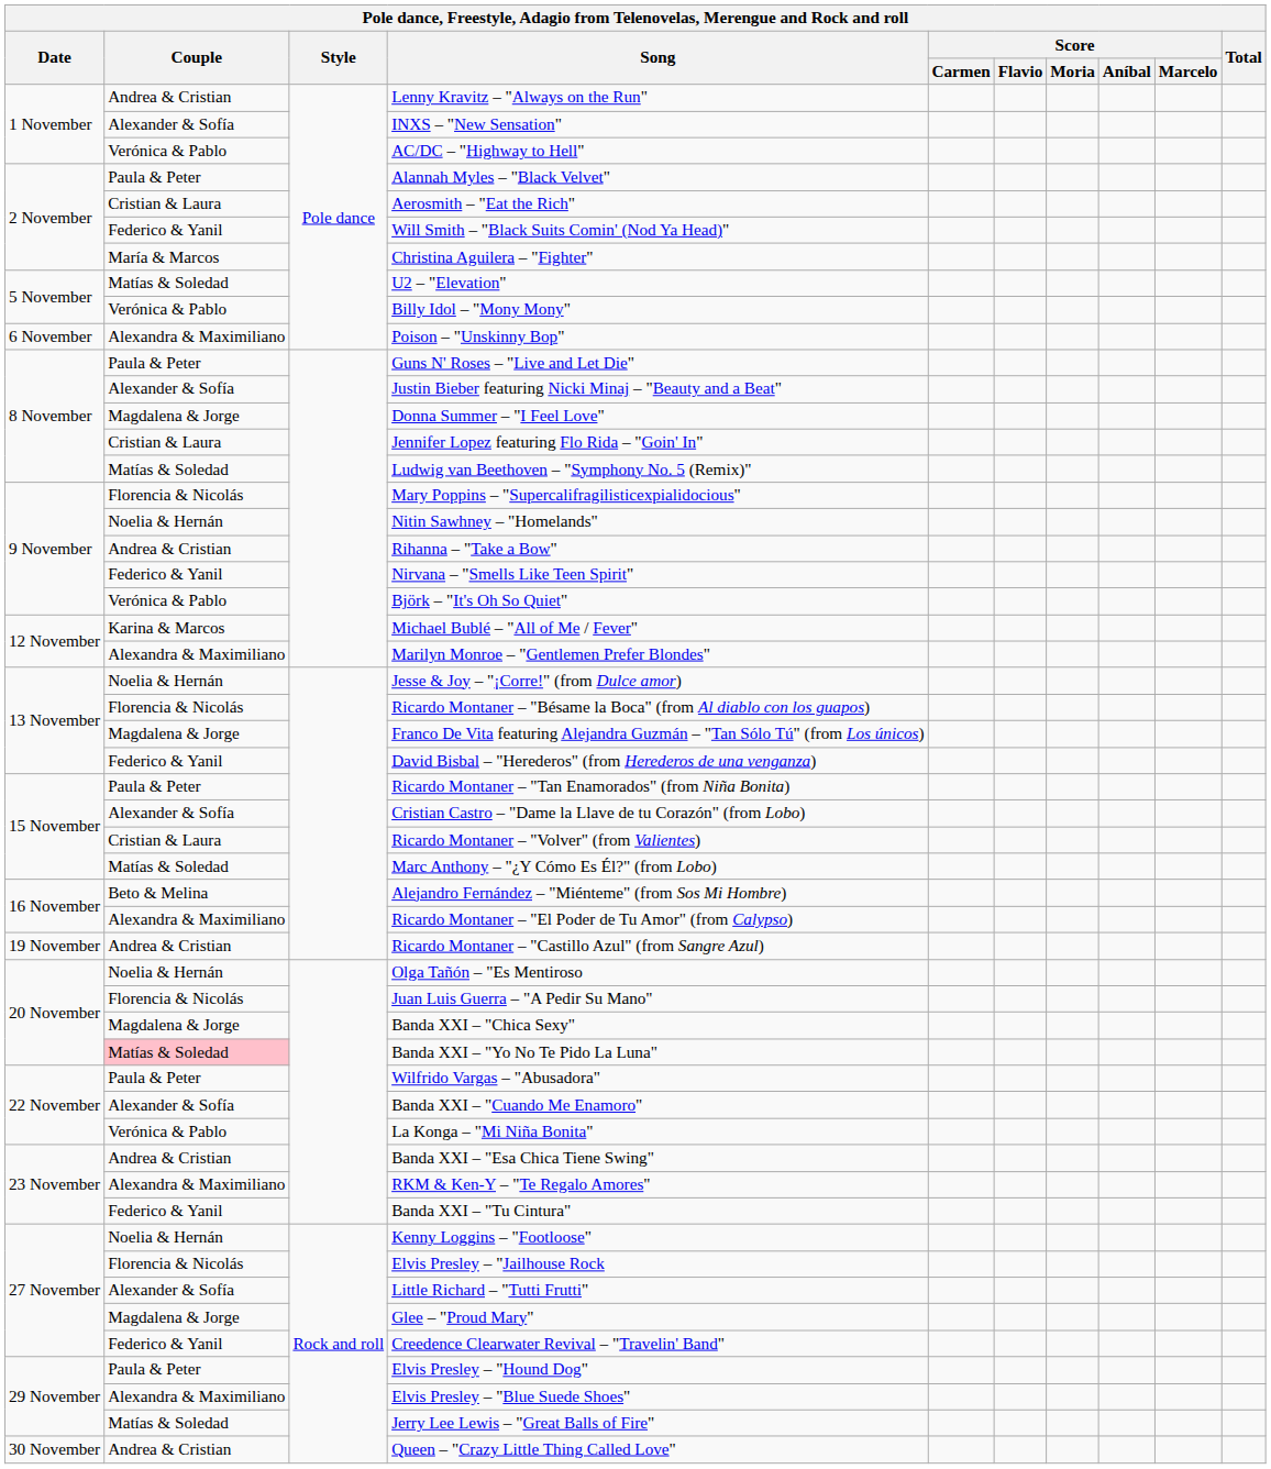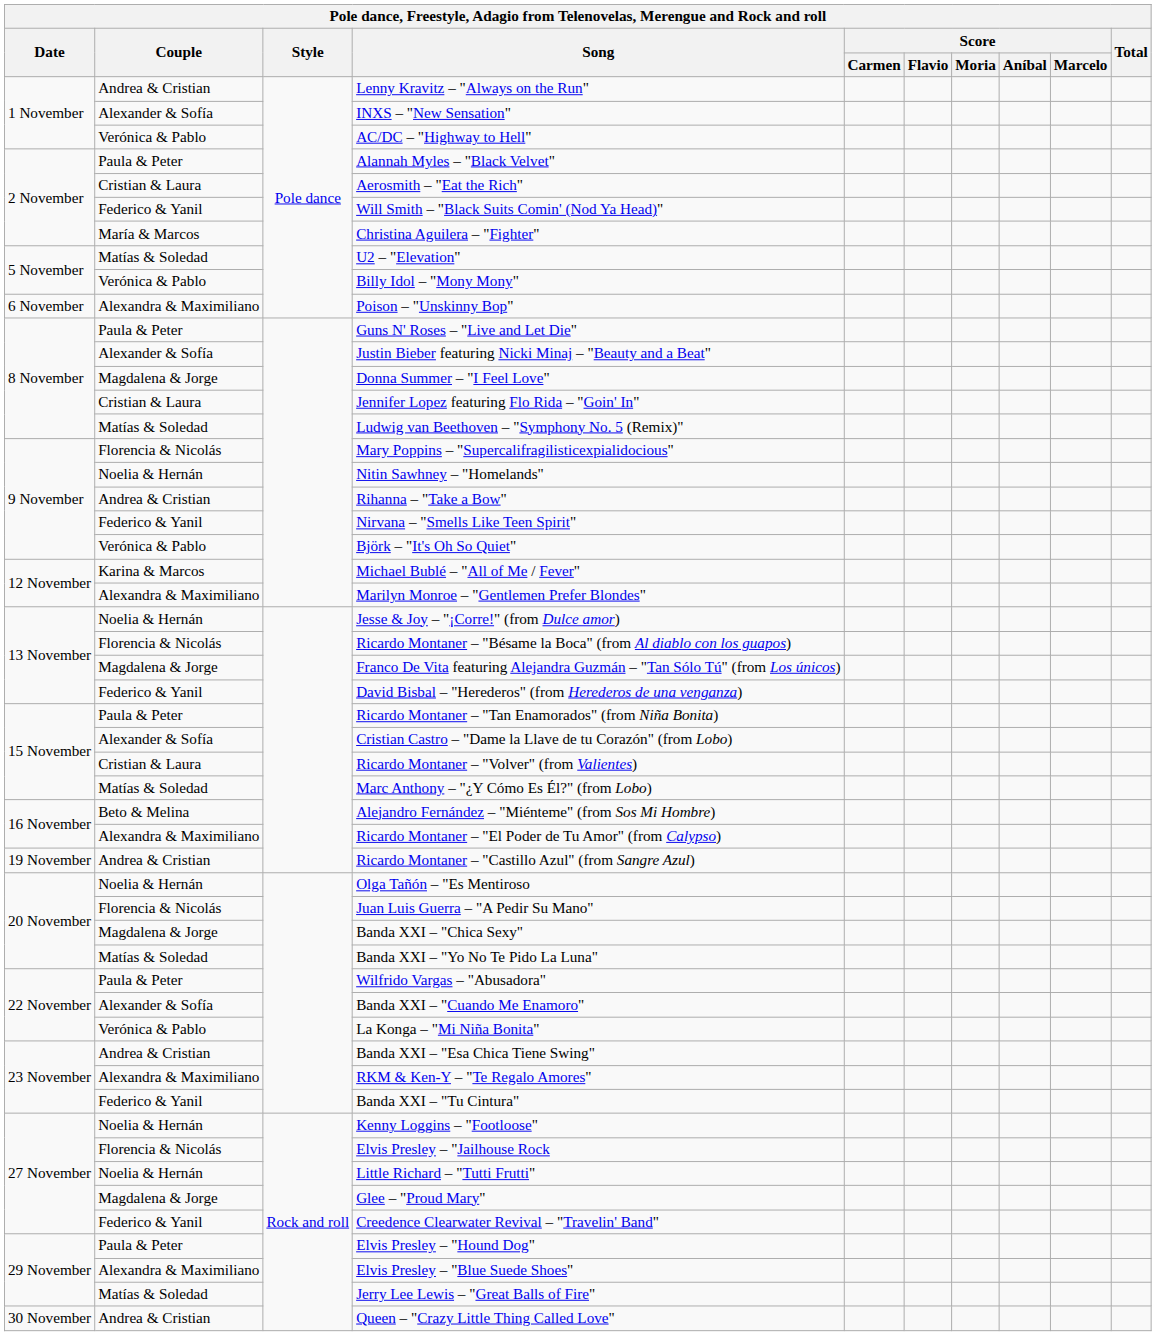Banda XXI – "Yo No Te Pido La Luna" | Couple: pink background -> no background
Little Richard – "Tutti Frutti" | Couple: Alexander & Sofía -> Noelia & Hernán
